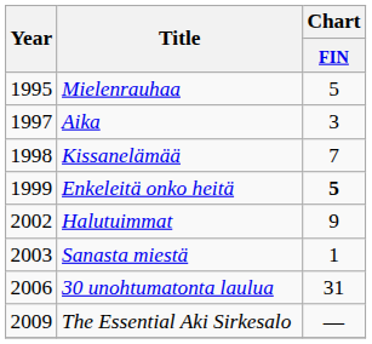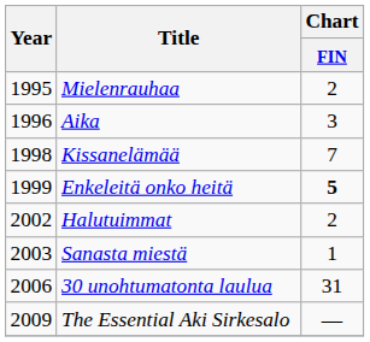Mielenrauhaa | Chart / FIN: 5 -> 2
Aika | Year: 1997 -> 1996
Halutuimmat | Chart / FIN: 9 -> 2
